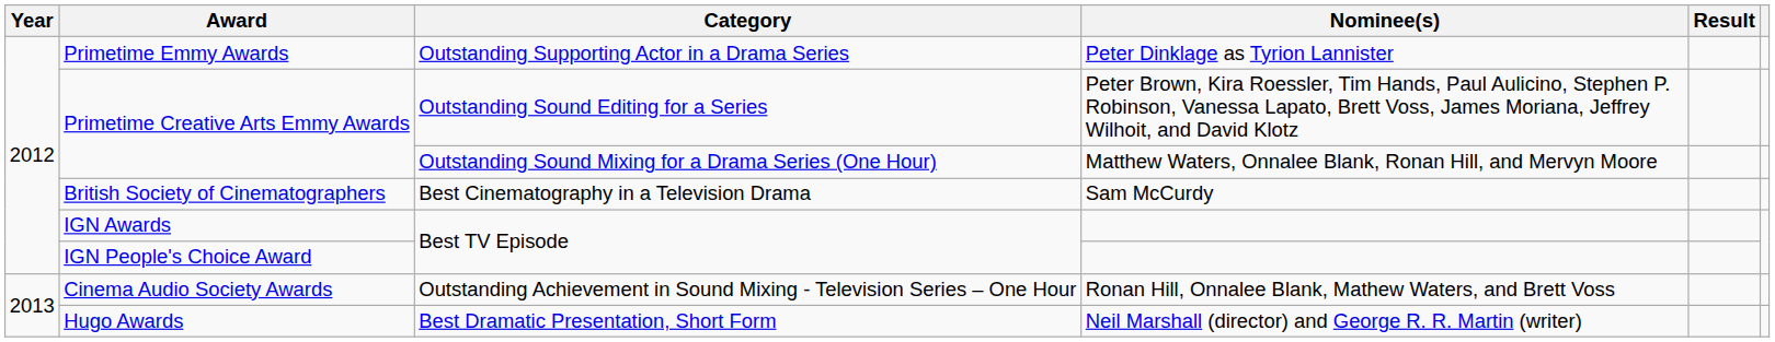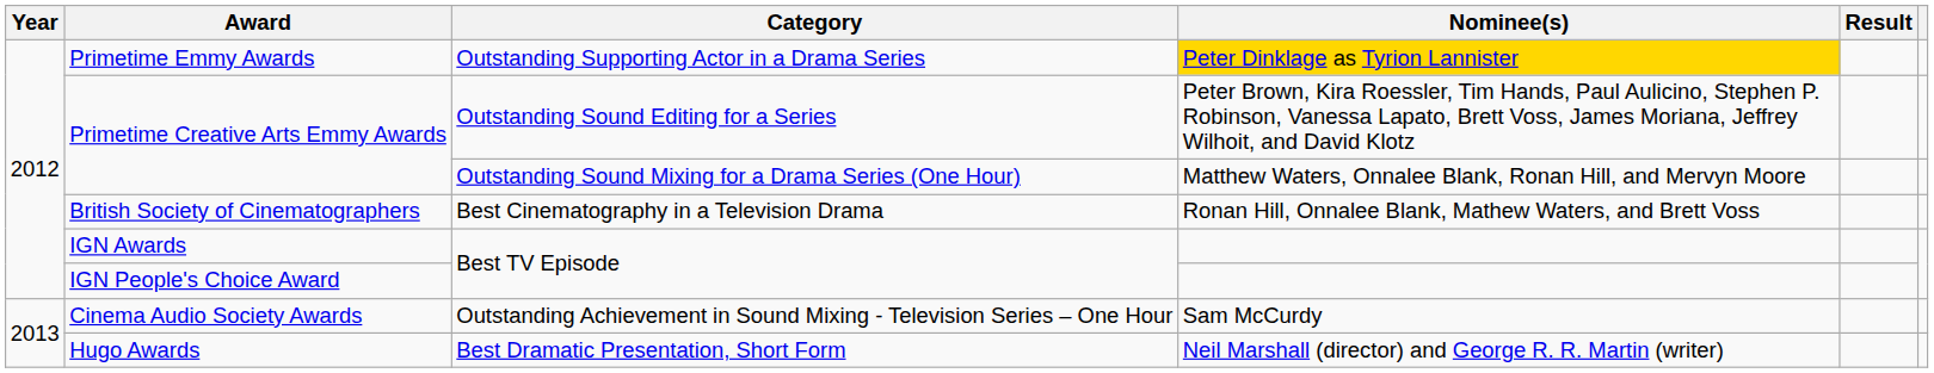Primetime Emmy Awards | Nominee(s): no background -> gold background
British Society of Cinematographers | Nominee(s): Sam McCurdy -> Ronan Hill, Onnalee Blank, Mathew Waters, and Brett Voss
Cinema Audio Society Awards | Nominee(s): Ronan Hill, Onnalee Blank, Mathew Waters, and Brett Voss -> Sam McCurdy
